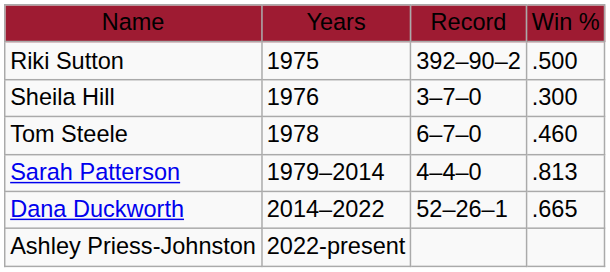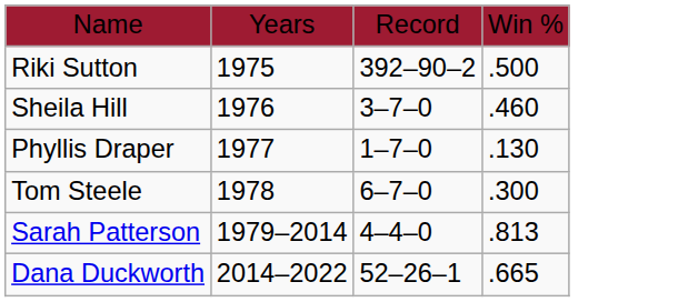Sheila Hill | column 4: .300 -> .460
+ row: Phyllis Draper | 1977 | 1–7–0 | .130
Tom Steele | column 4: .460 -> .300
- row: Ashley Priess-Johnston | 2022-present
